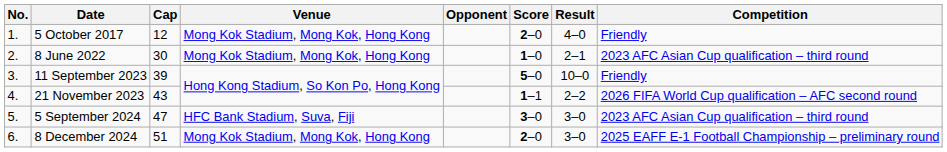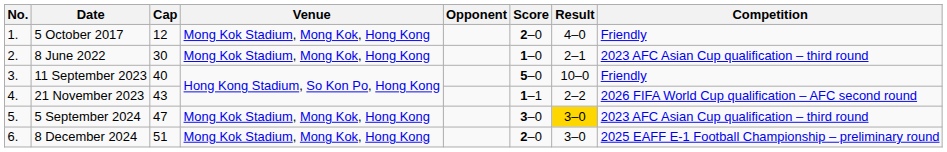11 September 2023 | Cap: 39 -> 40
5 September 2024 | Venue: HFC Bank Stadium, Suva, Fiji -> Mong Kok Stadium, Mong Kok, Hong Kong
5 September 2024 | Result: no background -> gold background
